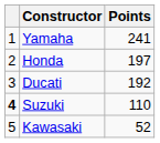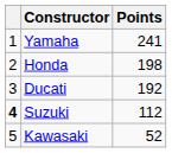Honda | Points: 197 -> 198
Suzuki | Points: 110 -> 112
